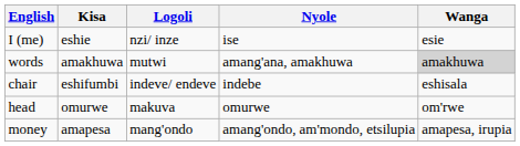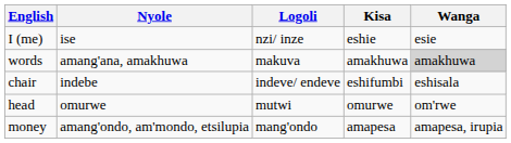columns swapped: Kisa <-> Nyole
words | Logoli: mutwi -> makuva
head | Logoli: makuva -> mutwi
